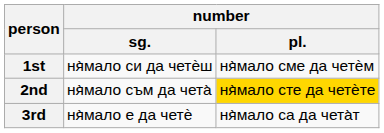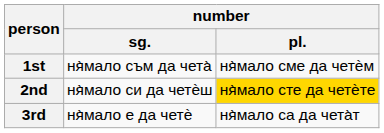1st | number / sg.: ня̀мало си да четѐш -> ня̀мало съм да чета̀
2nd | number / sg.: ня̀мало съм да чета̀ -> ня̀мало си да четѐш
